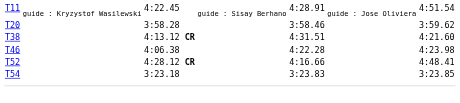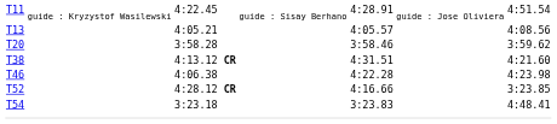+ row: T13 | 4:05.21 | 4:05.57 | 4:08.56
T52 | column 7: 4:48.41 -> 3:23.85
T54 | column 7: 3:23.85 -> 4:48.41
